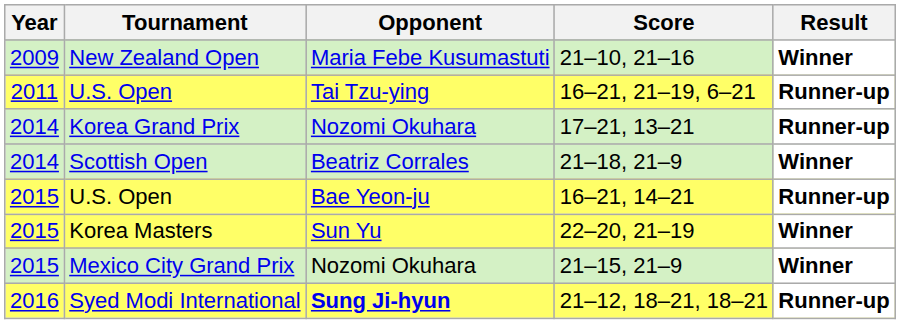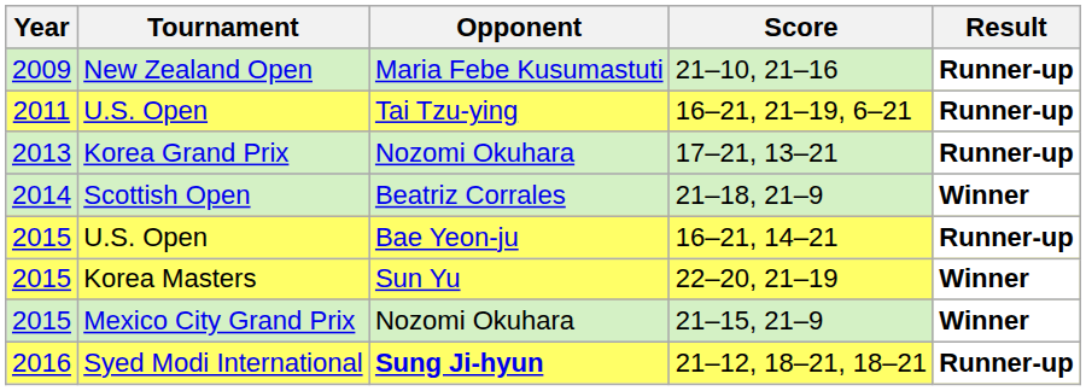21–10, 21–16 | Result: Winner -> Runner-up
17–21, 13–21 | Year: 2014 -> 2013
